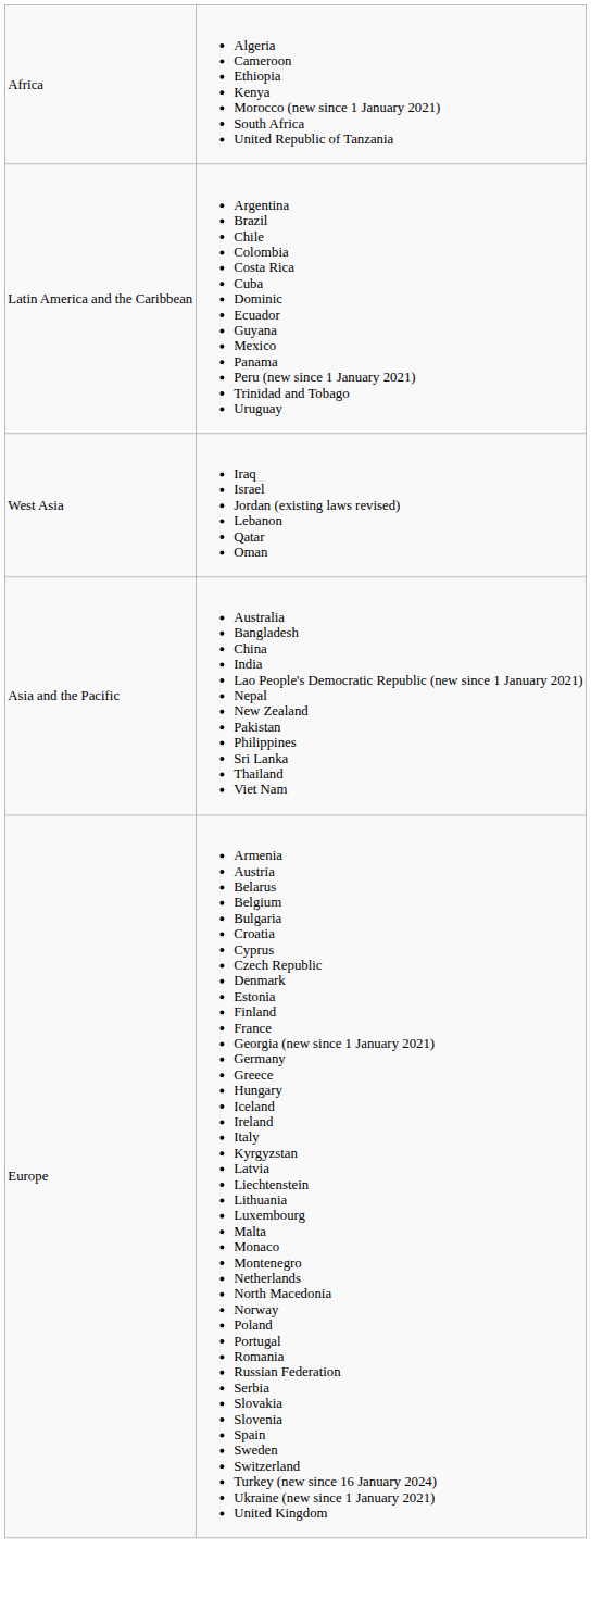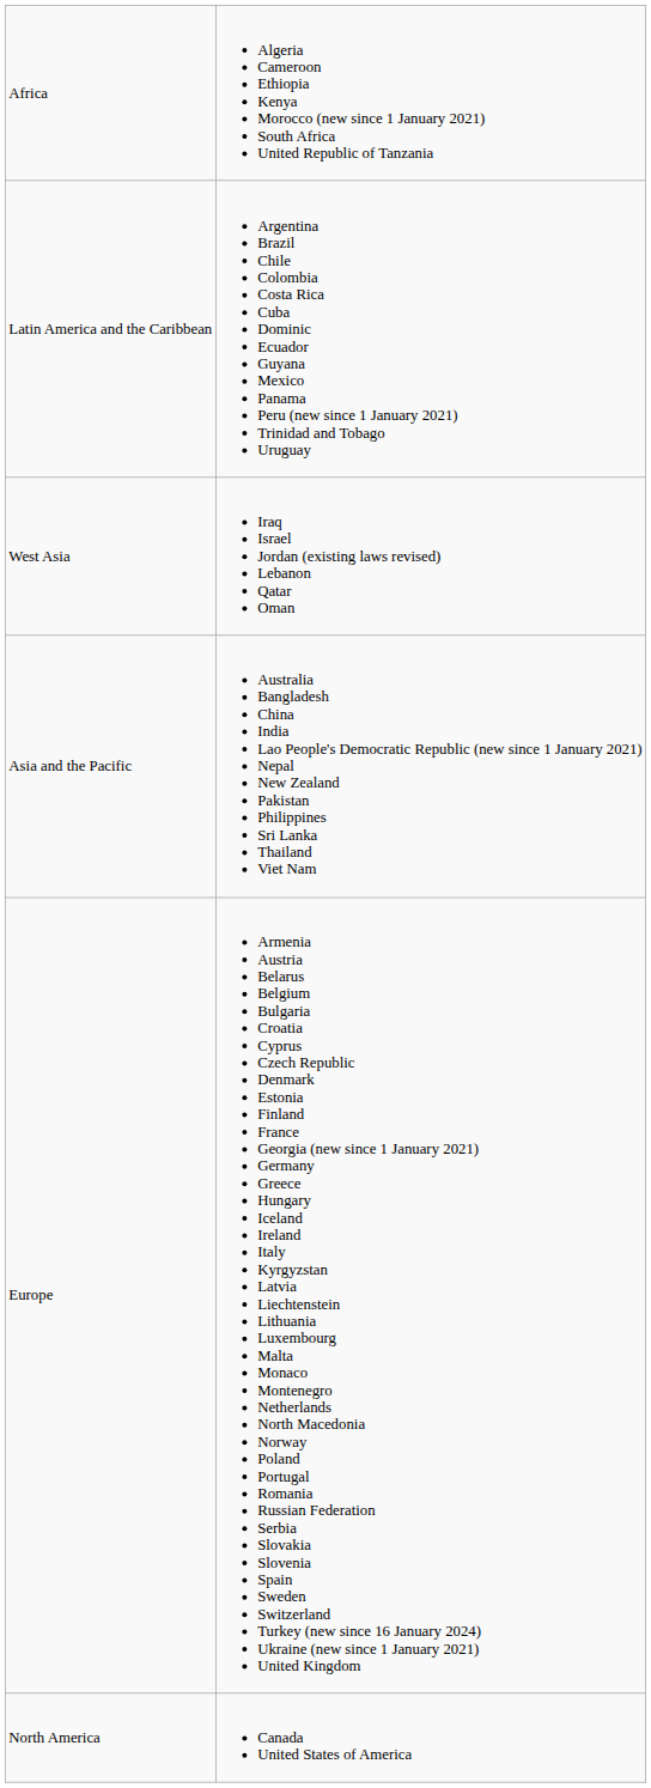+ row: North America | Canada United States of America
